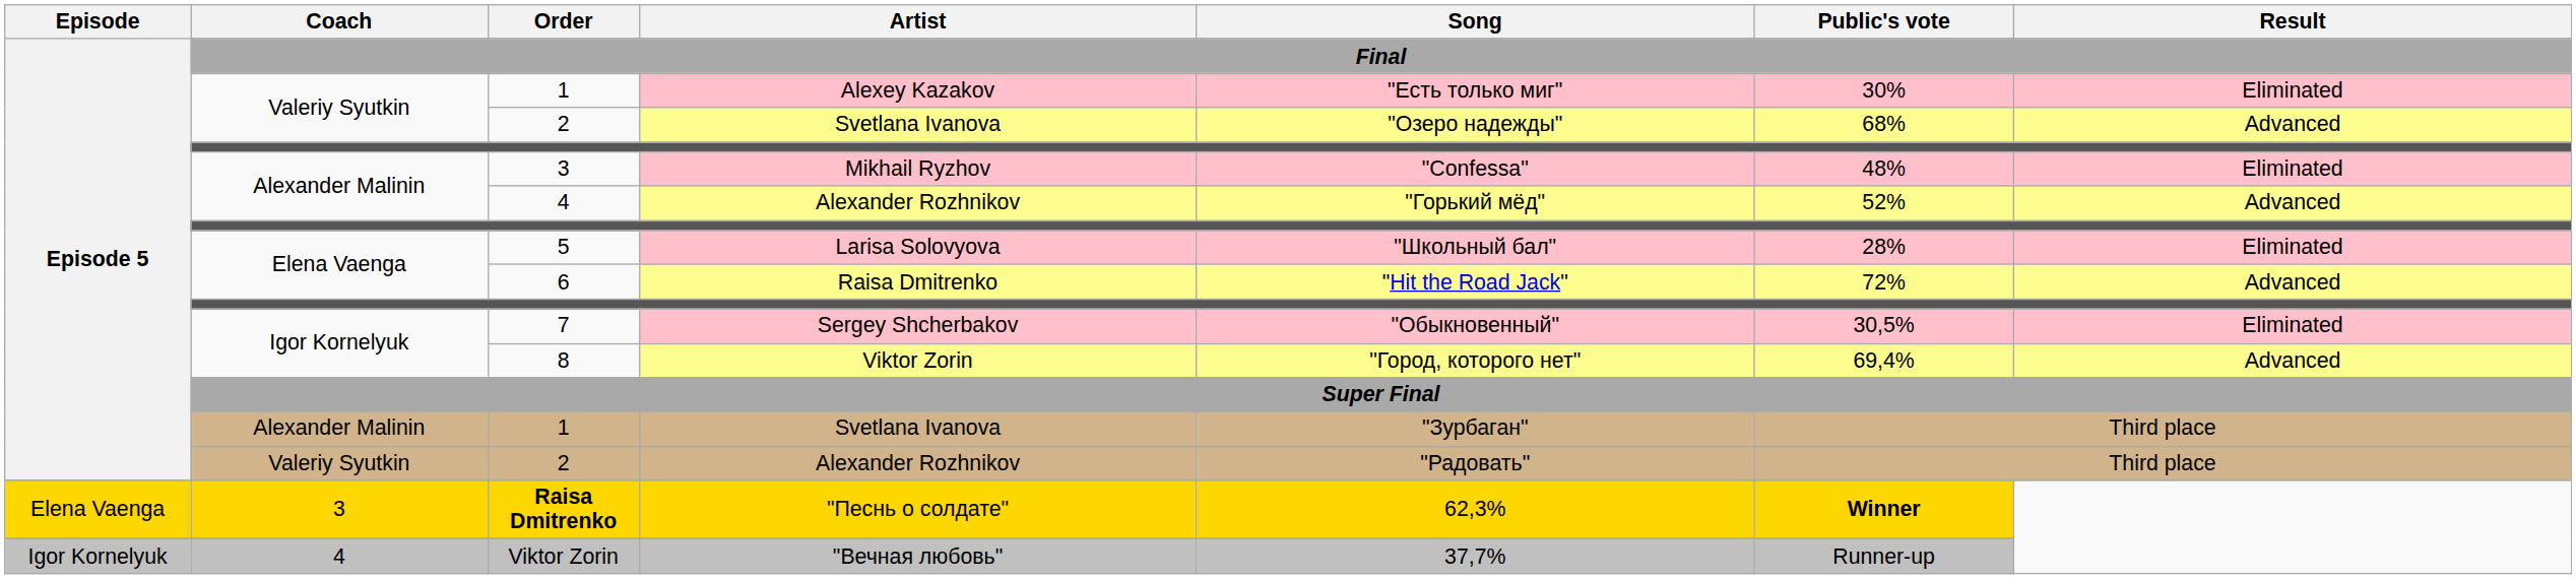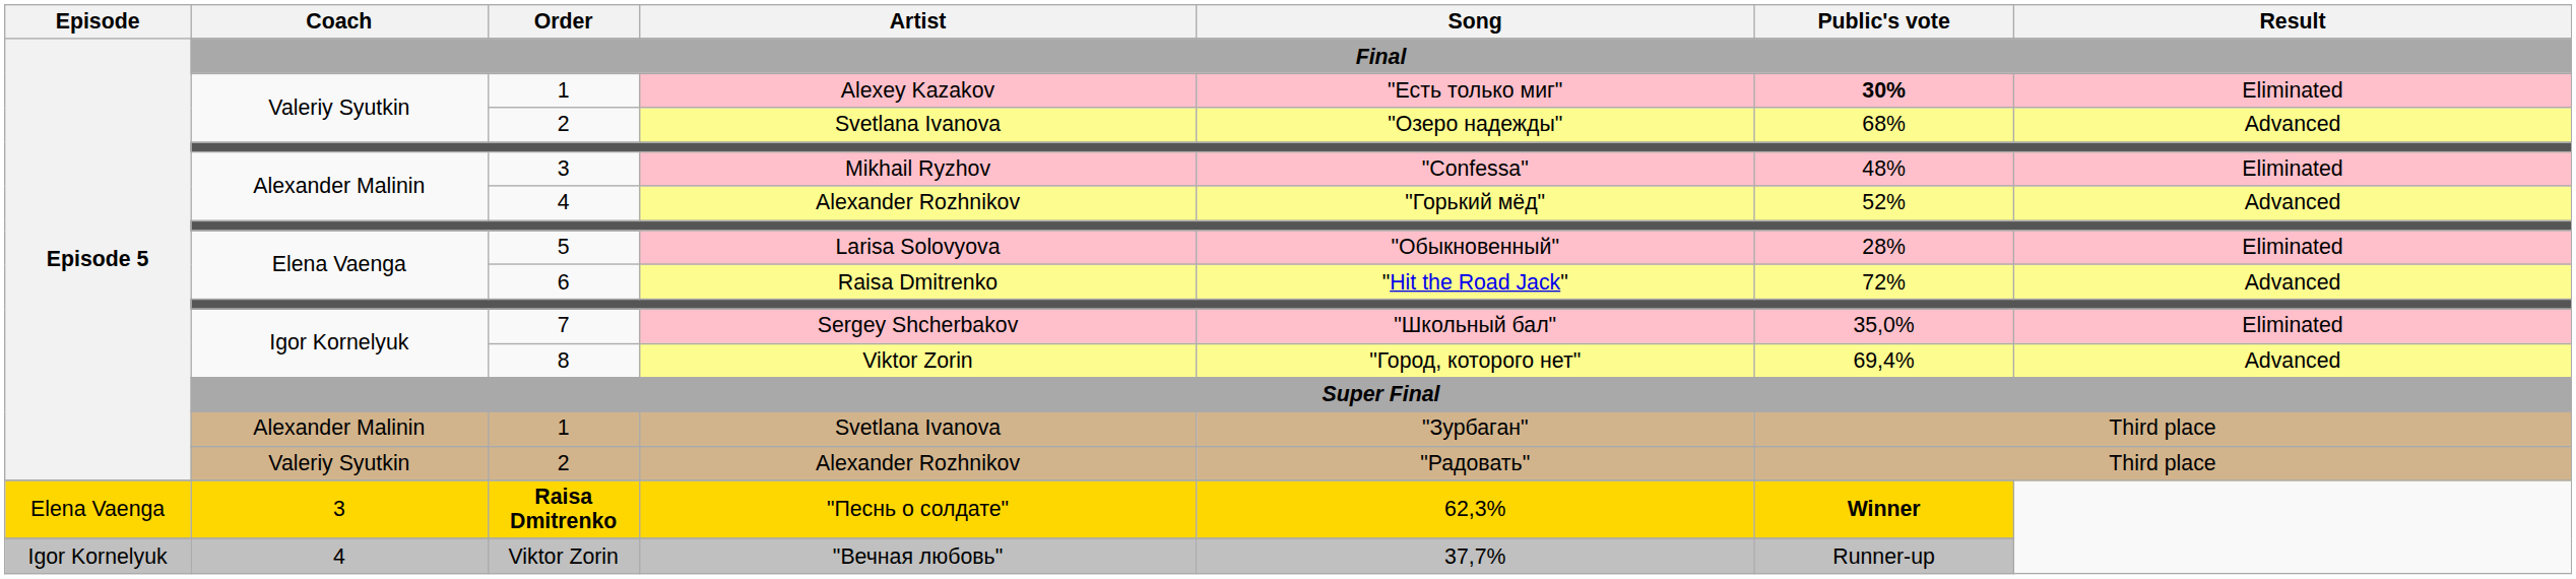1 / Alexey Kazakov | Public's vote: normal -> bold
5 | Song: "Школьный бал" -> "Обыкновенный"
7 | Song: "Обыкновенный" -> "Школьный бал"
7 | Public's vote: 30,5% -> 35,0%
